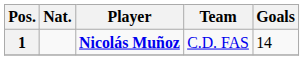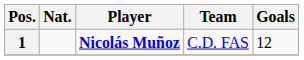1 | Goals: 14 -> 12
